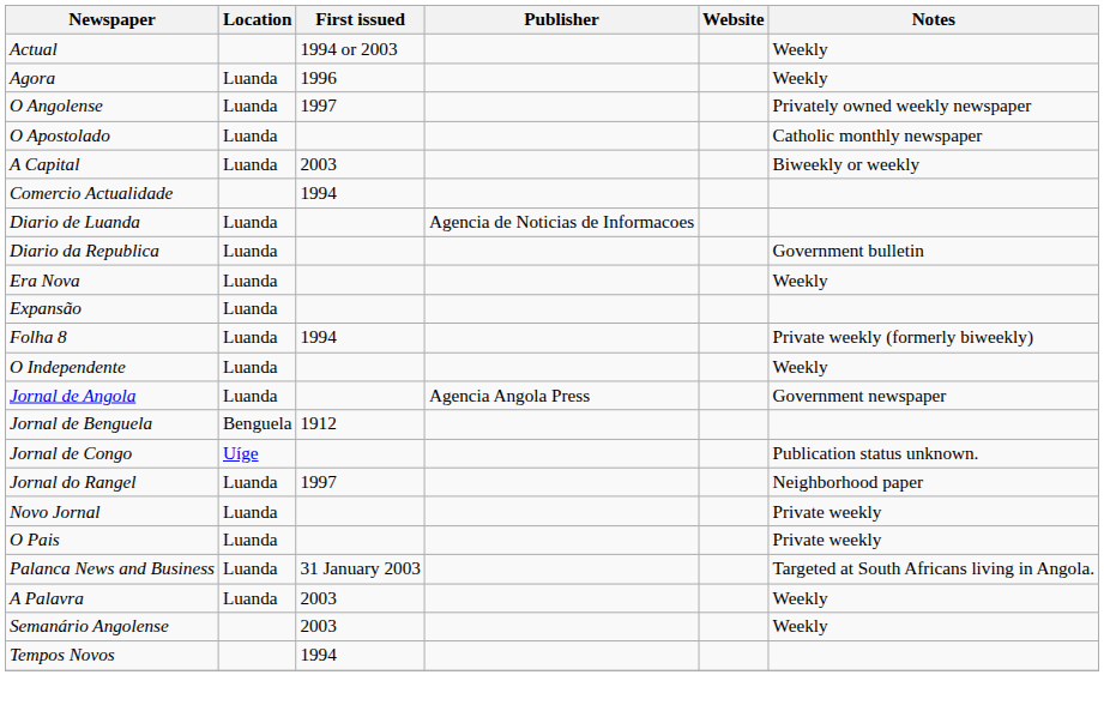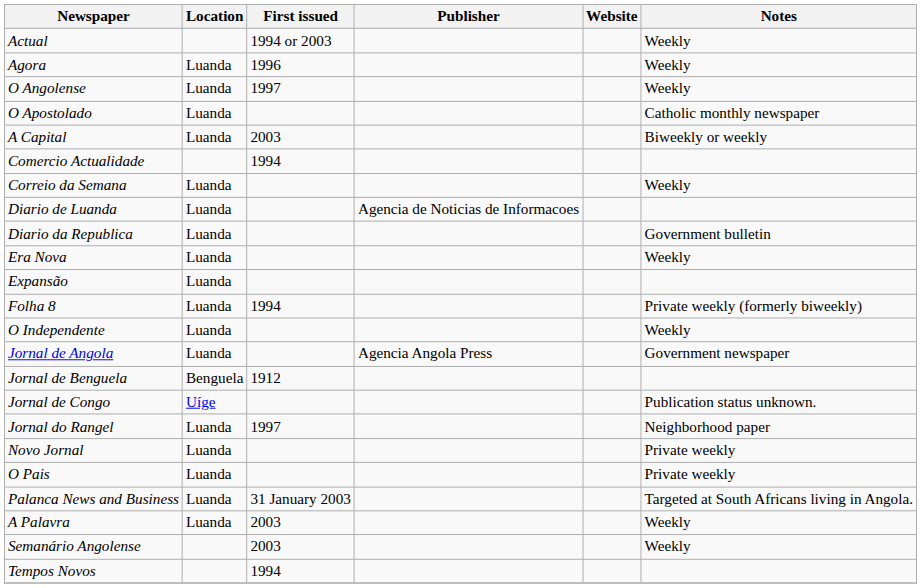O Angolense | Notes: Privately owned weekly newspaper -> Weekly
+ row: Correio da Semana | Luanda | Weekly
